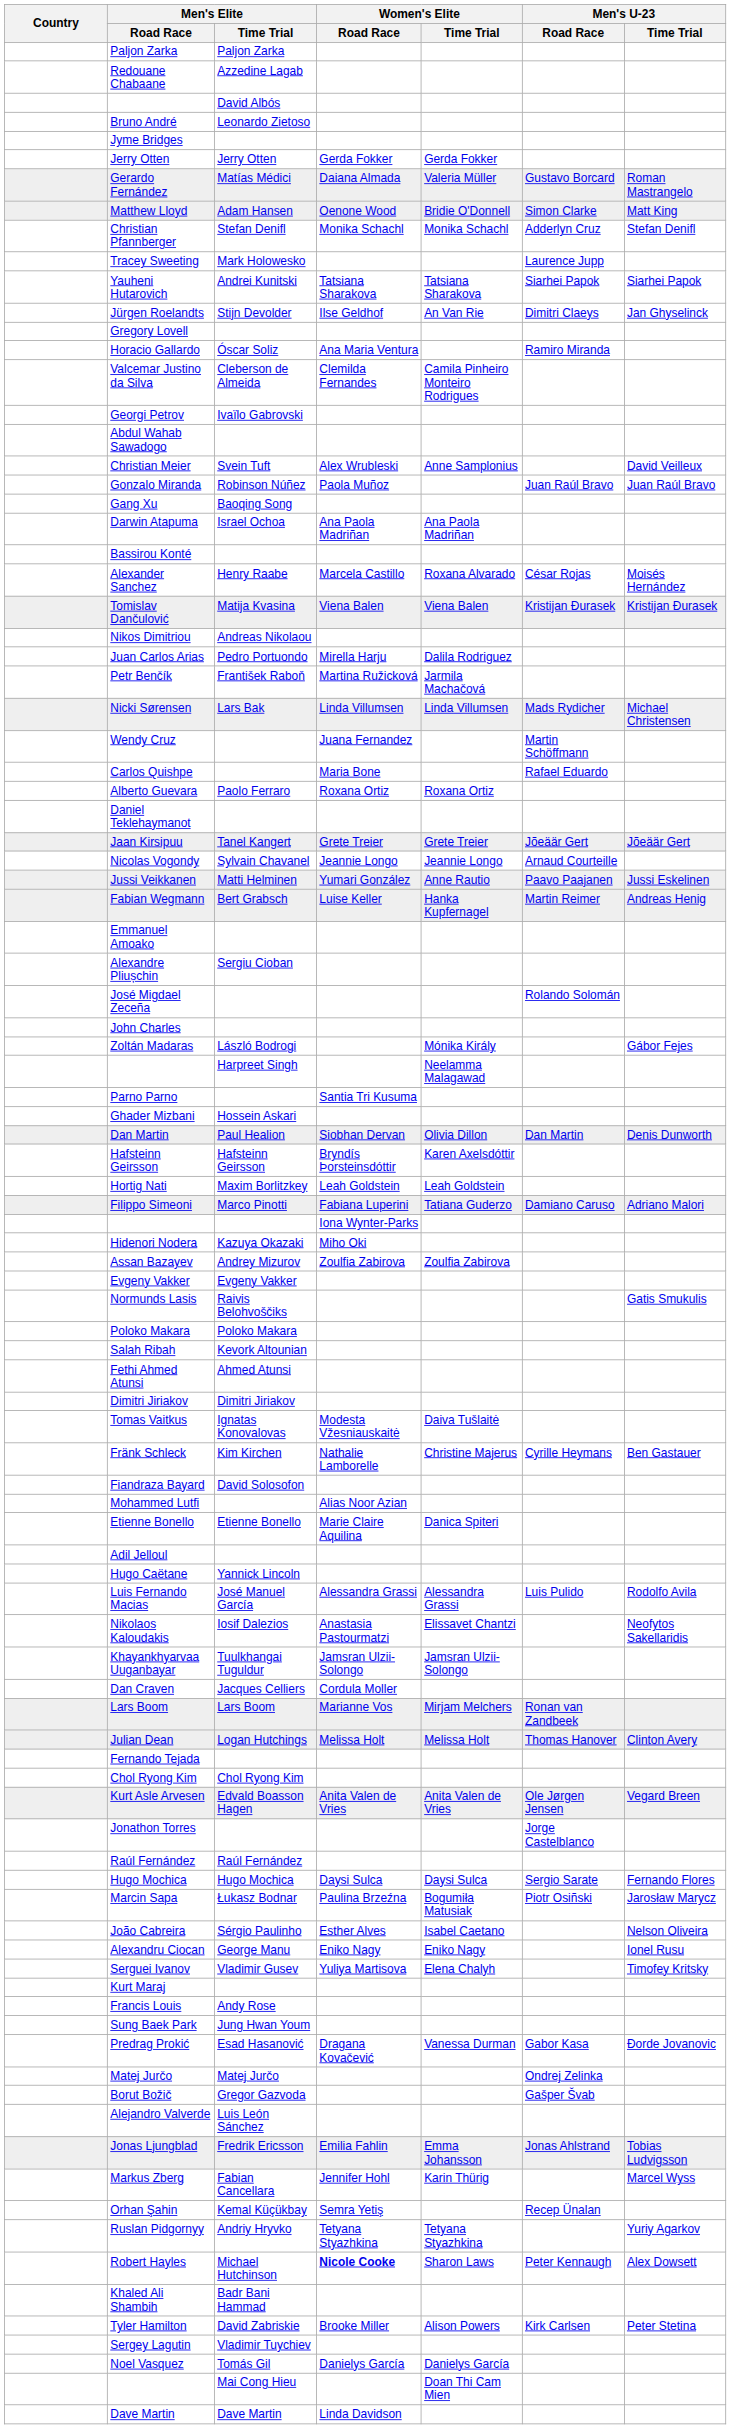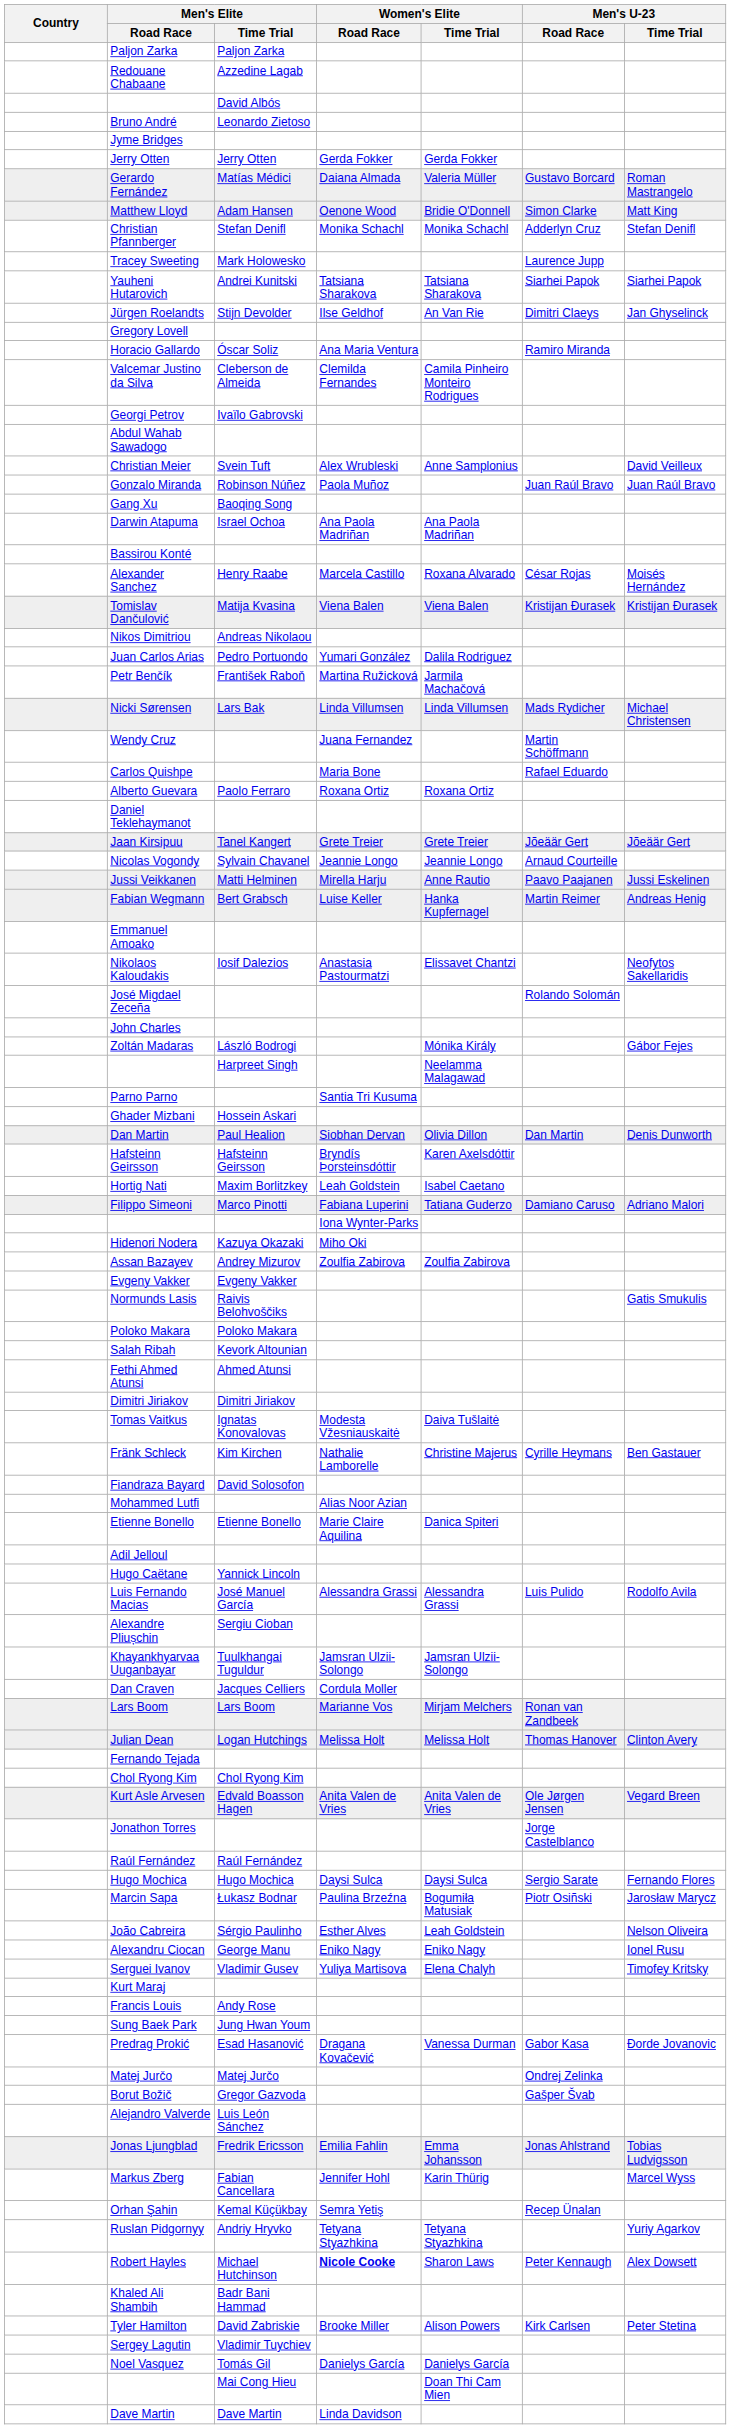Juan Carlos Arias | Women's Elite / Road Race: Mirella Harju -> Yumari González
Jussi Veikkanen | Women's Elite / Road Race: Yumari González -> Mirella Harju
rows swapped: Nikolaos Kaloudakis <-> Alexandre Pliușchin
Hortig Nati | Women's Elite / Time Trial: Leah Goldstein -> Isabel Caetano
João Cabreira | Women's Elite / Time Trial: Isabel Caetano -> Leah Goldstein
